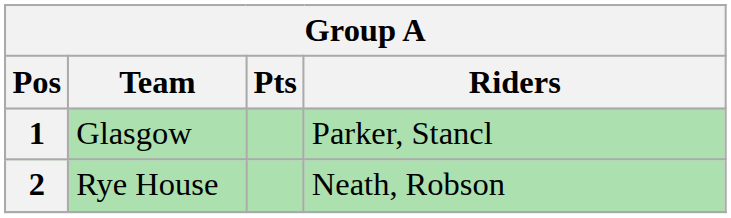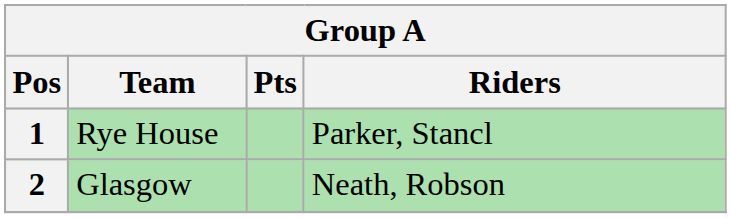1 | Team: Glasgow -> Rye House
2 | Team: Rye House -> Glasgow
